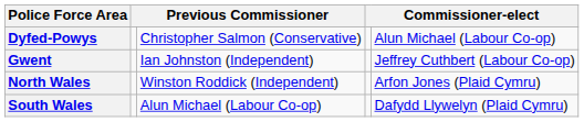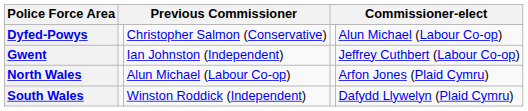North Wales | column 3: Winston Roddick (Independent) -> Alun Michael (Labour Co-op)
South Wales | column 3: Alun Michael (Labour Co-op) -> Winston Roddick (Independent)
